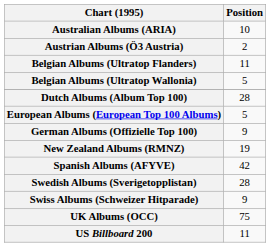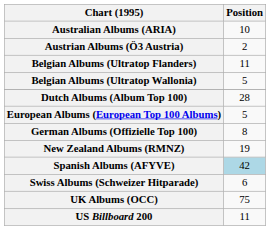German Albums (Offizielle Top 100) | Position: 9 -> 8
Spanish Albums (AFYVE) | Position: no background -> lightblue background
- row: Swedish Albums (Sverigetopplistan) | 28
Swiss Albums (Schweizer Hitparade) | Position: 9 -> 6
